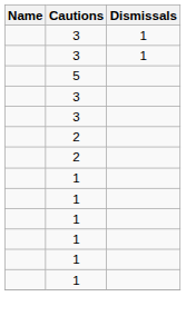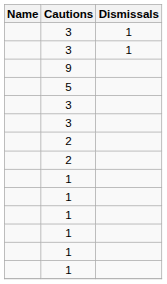+ row: 9
